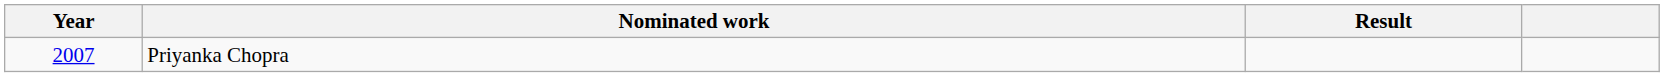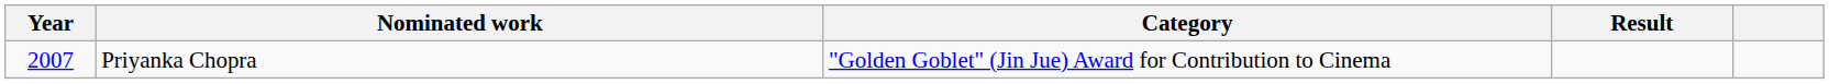+ column: Category | "Golden Goblet" (Jin Jue) Award for Contribution to Cinema
